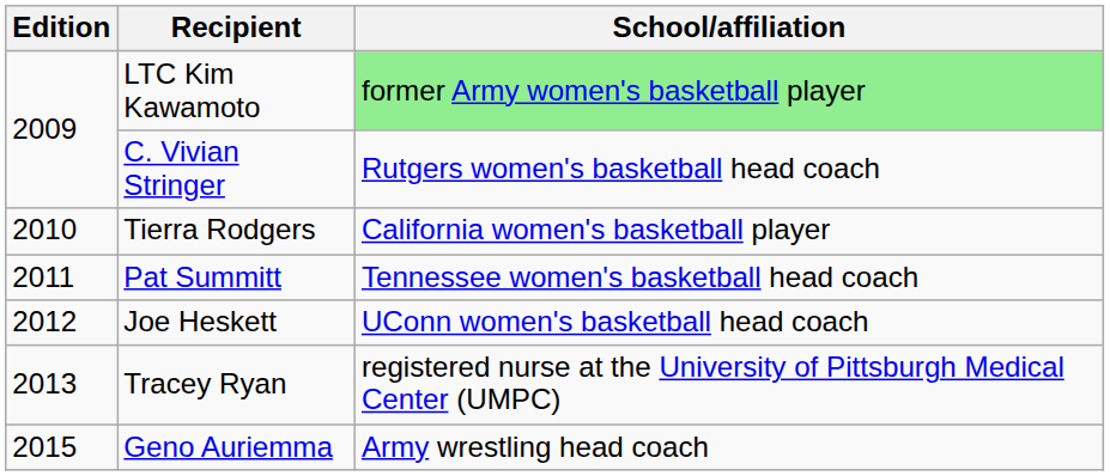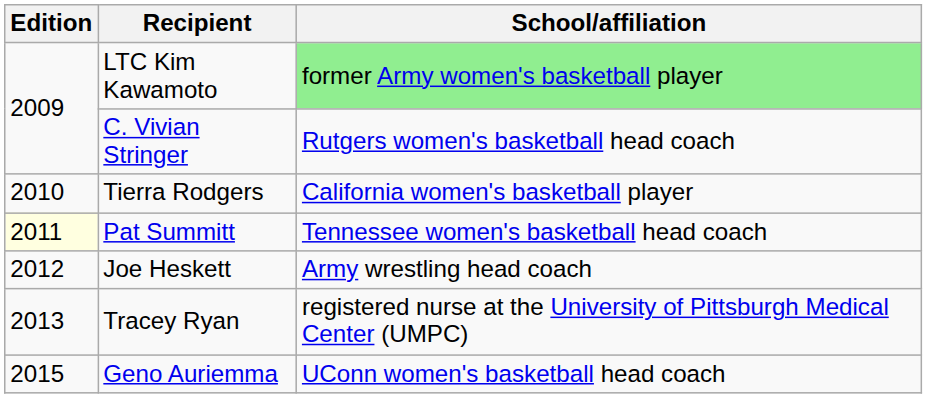Pat Summitt | Edition: no background -> lightyellow background
Joe Heskett | School/affiliation: UConn women's basketball head coach -> Army wrestling head coach
Geno Auriemma | School/affiliation: Army wrestling head coach -> UConn women's basketball head coach
